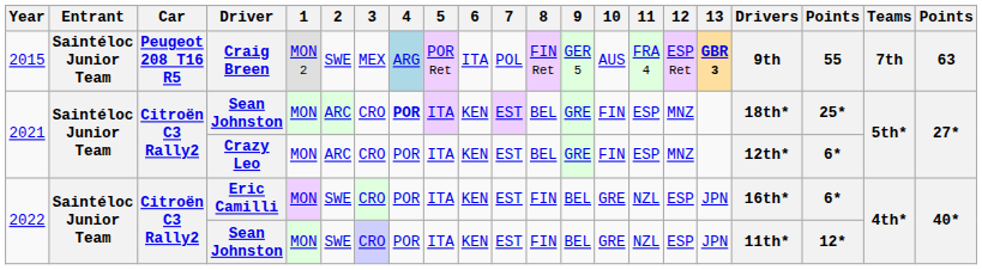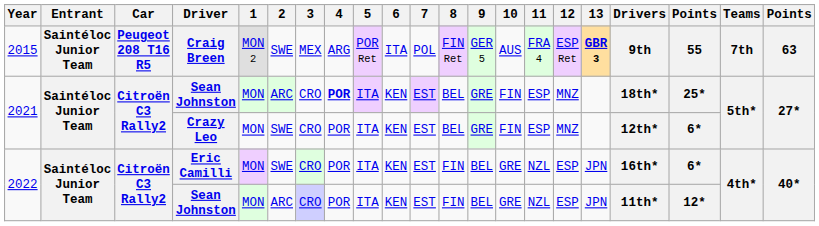Craig Breen | 4: lightblue background -> no background
Crazy Leo | 2: ARC -> SWE
2022 / Sean Johnston | 2: SWE -> ARC
